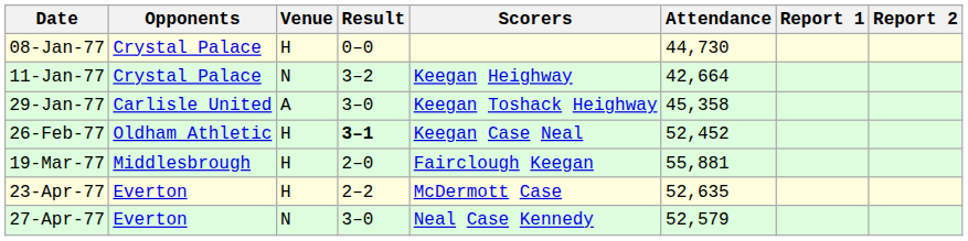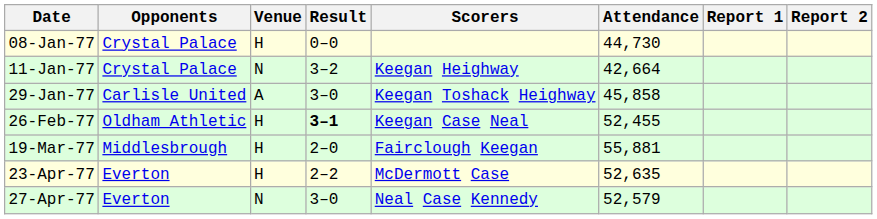29-Jan-77 | Attendance: 45,358 -> 45,858
26-Feb-77 | Attendance: 52,452 -> 52,455
